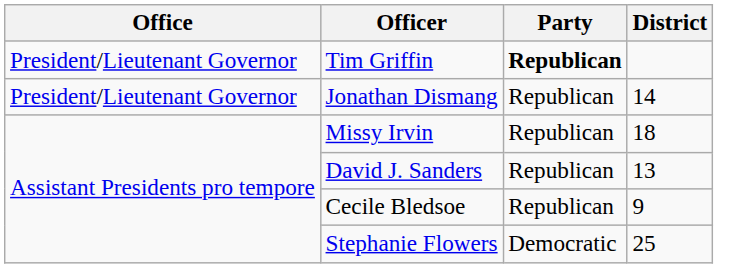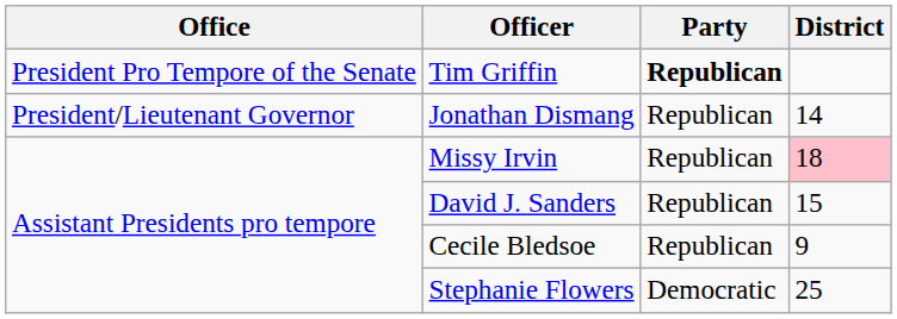Tim Griffin | Office: President/Lieutenant Governor -> President Pro Tempore of the Senate
Missy Irvin | District: no background -> pink background
David J. Sanders | District: 13 -> 15
